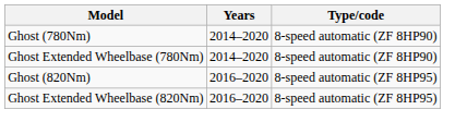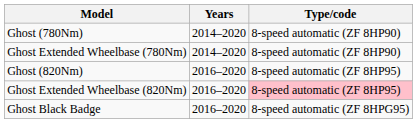Ghost Extended Wheelbase (820Nm) | Type/code: no background -> pink background
+ row: Ghost Black Badge | 2016–2020 | 8-speed automatic (ZF 8HPG95)
